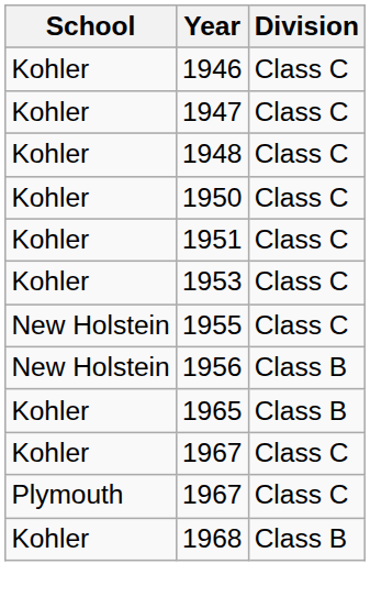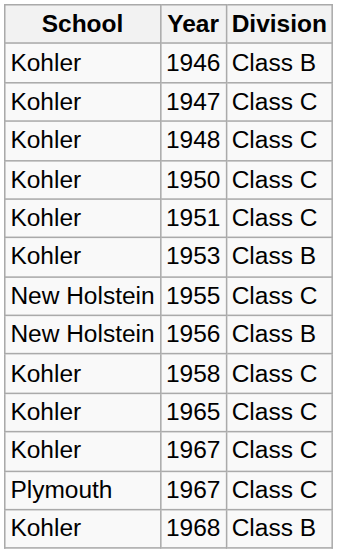1946 | Division: Class C -> Class B
1953 | Division: Class C -> Class B
+ row: Kohler | 1958 | Class C
1965 | Division: Class B -> Class C
